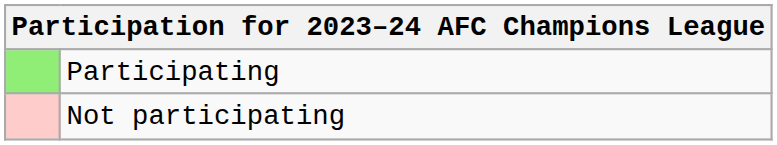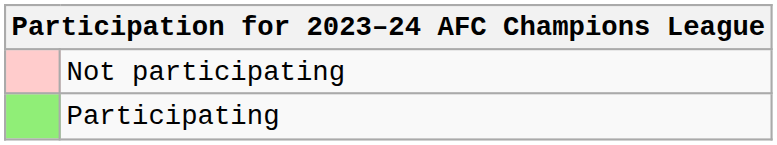rows swapped: Participating <-> Not participating
